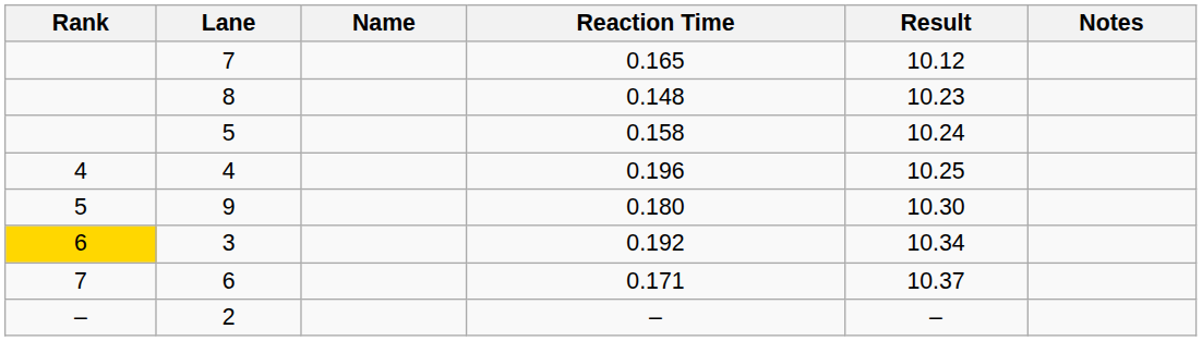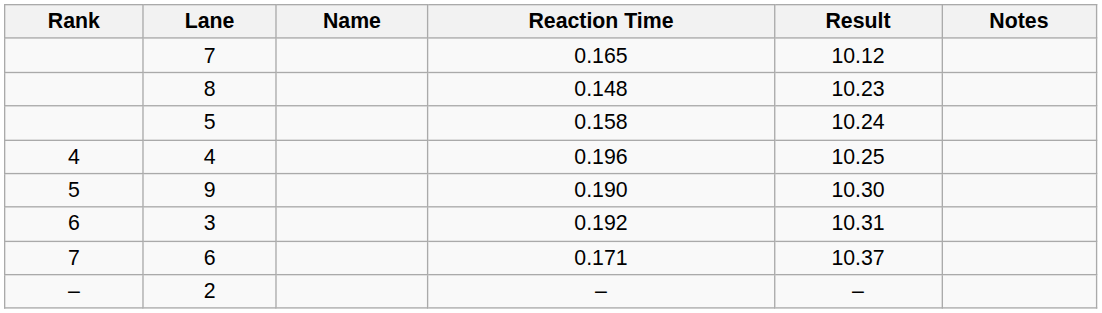9 | Reaction Time: 0.180 -> 0.190
3 | Rank: gold background -> no background
3 | Result: 10.34 -> 10.31
